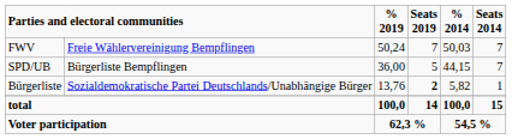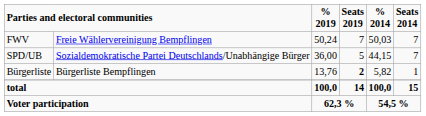SPD/UB | column 2: Bürgerliste Bempflingen -> Sozialdemokratische Partei Deutschlands/Unabhängige Bürger
Bürgerliste | column 2: Sozialdemokratische Partei Deutschlands/Unabhängige Bürger -> Bürgerliste Bempflingen
